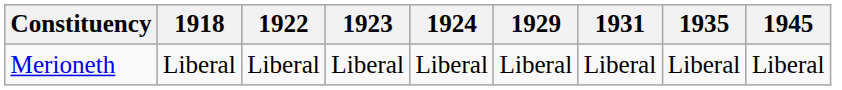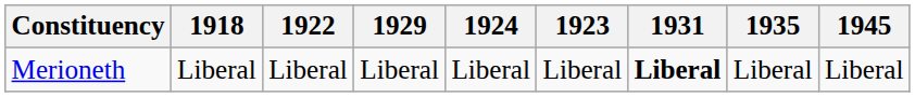columns swapped: 1923 <-> 1929
Merioneth | 1931: normal -> bold
